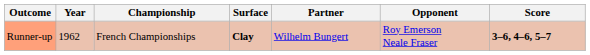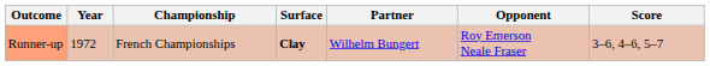Runner-up | Year: 1962 -> 1972
Runner-up | Score: bold -> normal
